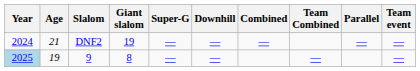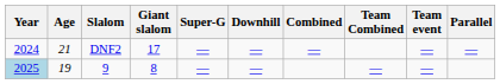columns swapped: Parallel <-> Team event
DNF2 | Giant slalom: 19 -> 17
